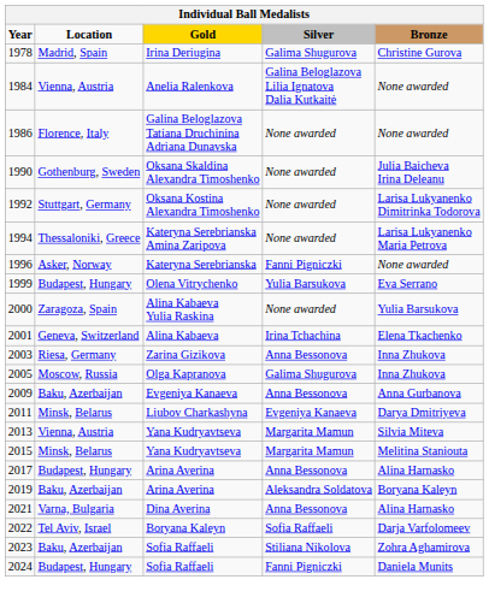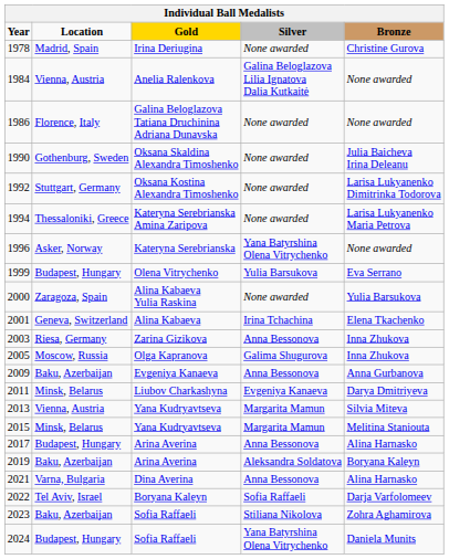1978 | Silver: Galima Shugurova -> None awarded
1996 | Silver: Fanni Pigniczki -> Yana Batyrshina Olena Vitrychenko
2024 | Silver: Fanni Pigniczki -> Yana Batyrshina Olena Vitrychenko
